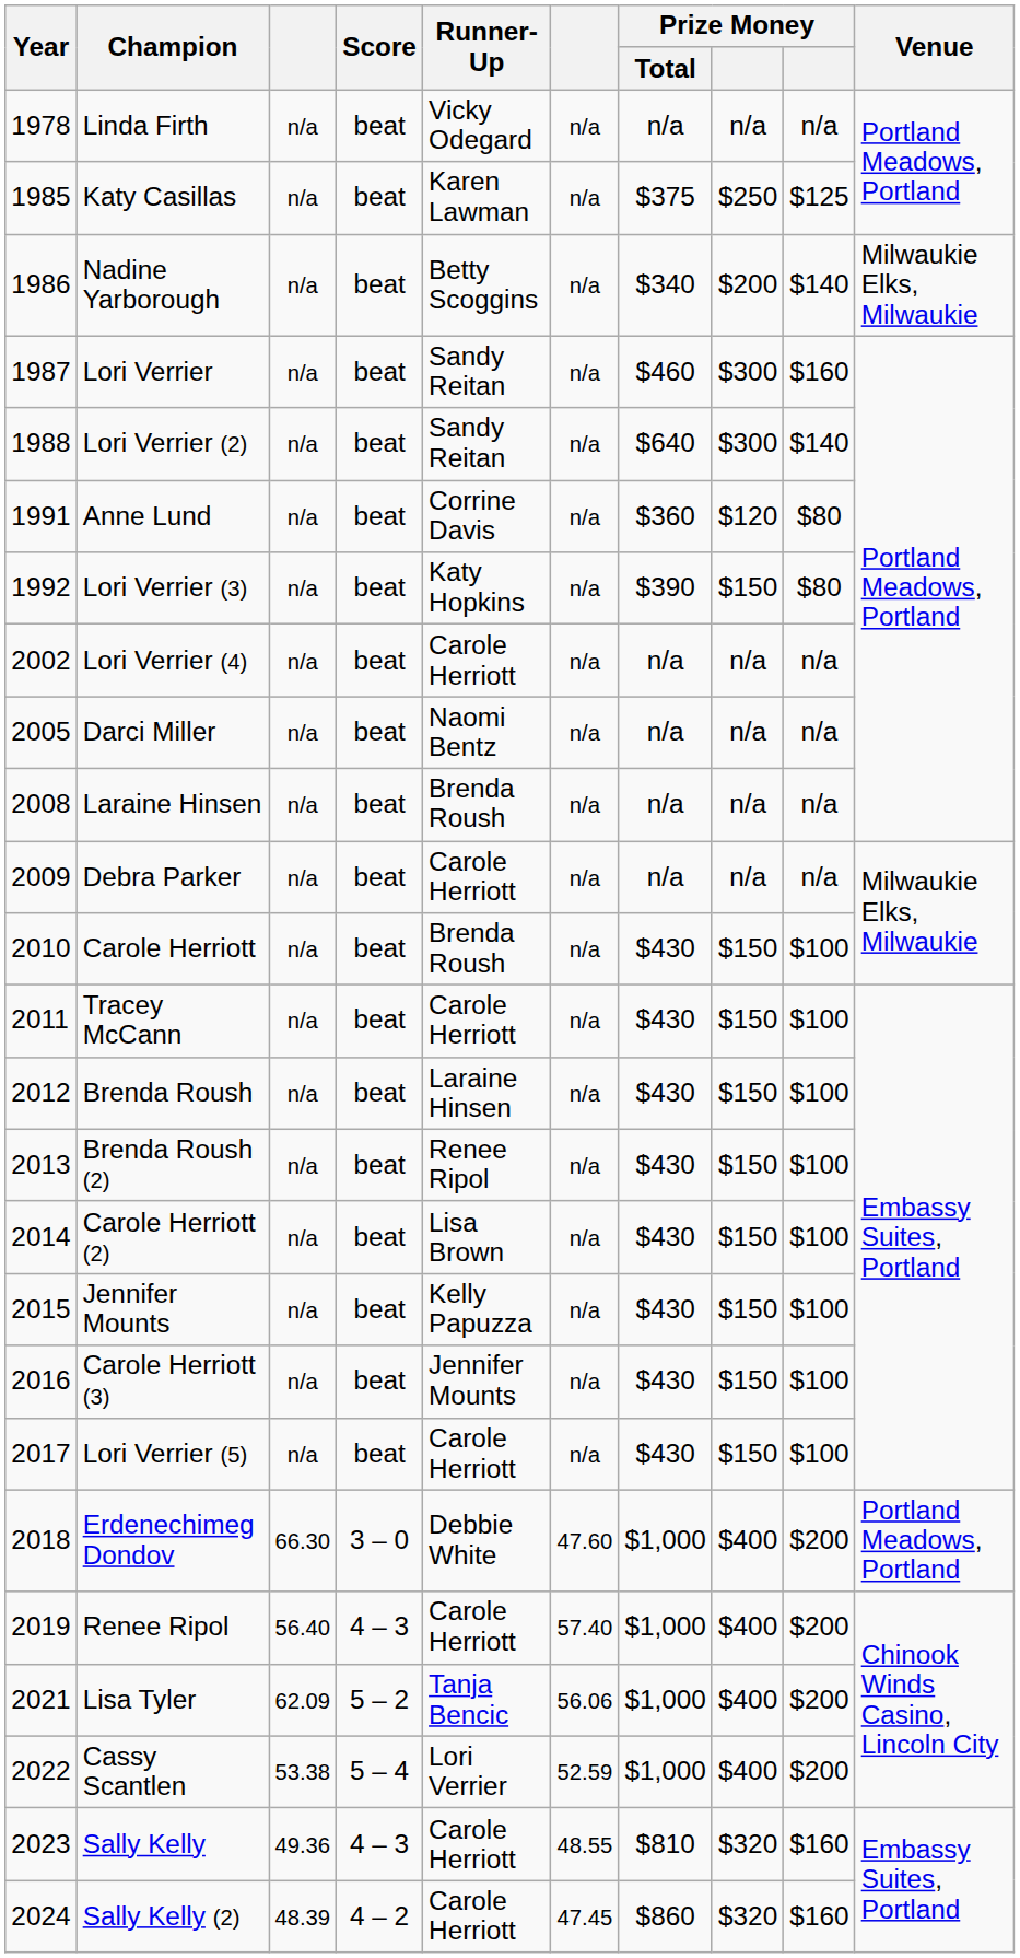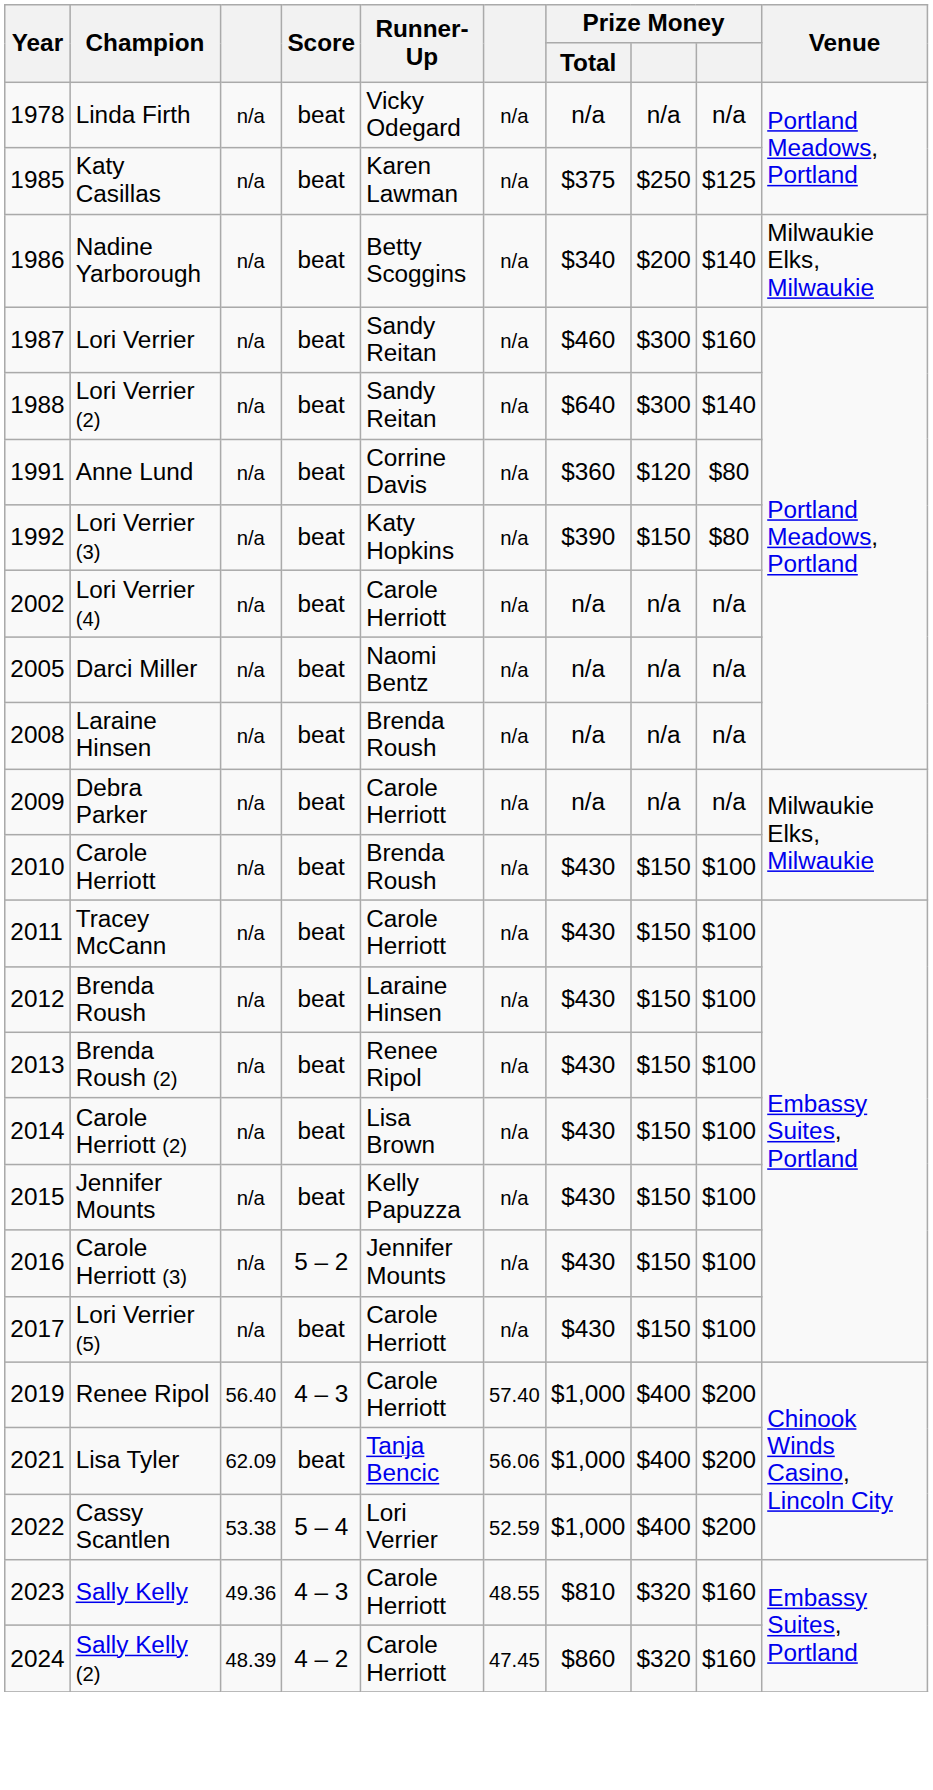Carole Herriott (3) | Score: beat -> 5 – 2
- row: 2018 | Erdenechimeg Dondov | 66.30 | 3 – 0 | Debbie White | 47.60 | $1,000 | $400 | $200 | Portland Meadows, Portland
Lisa Tyler | Score: 5 – 2 -> beat
